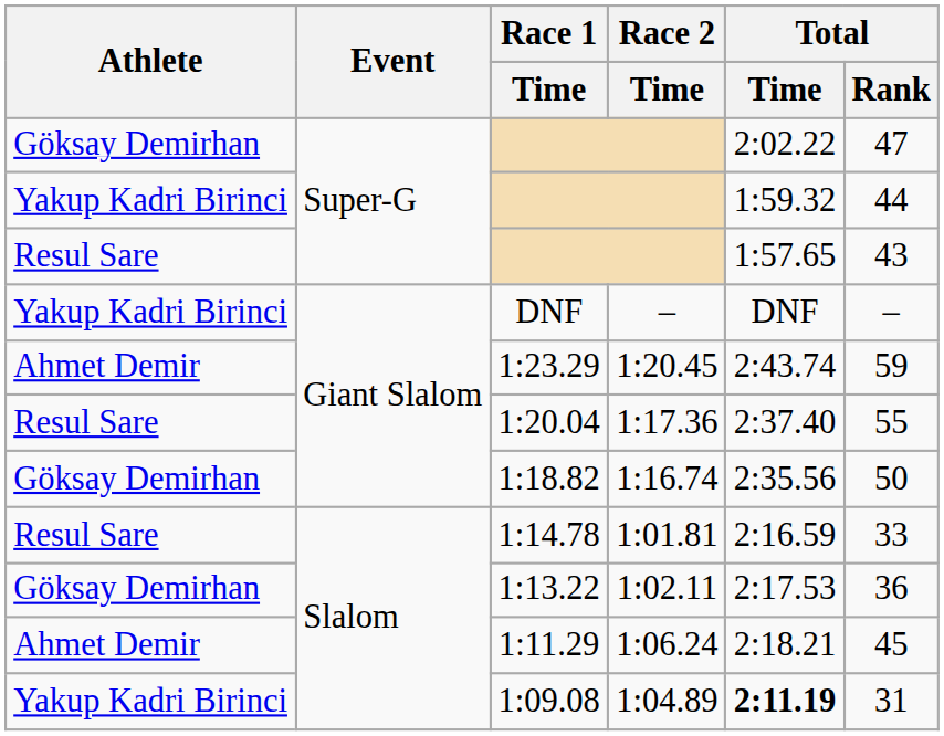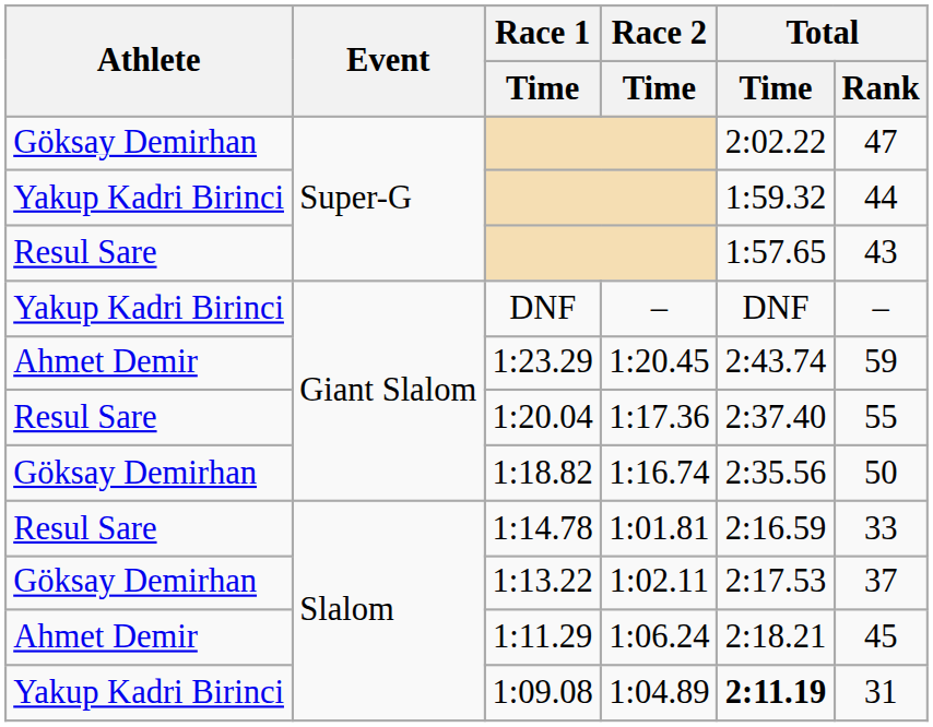1:13.22 | Total / Rank: 36 -> 37
